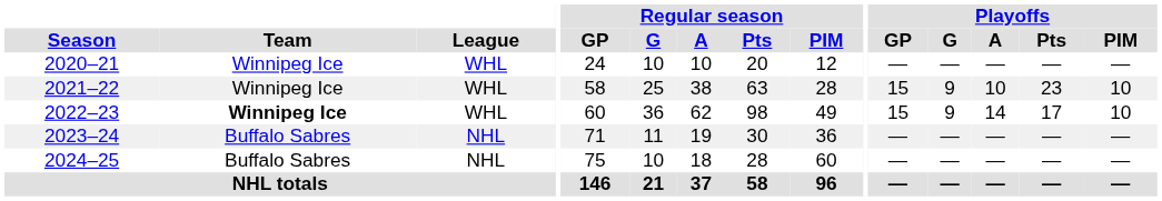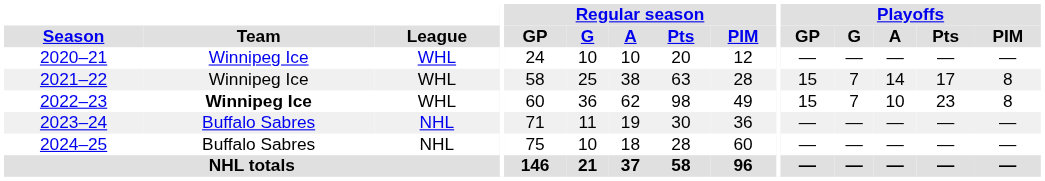2021–22 | Playoffs / G: 9 -> 7
2021–22 | Playoffs / A: 10 -> 14
2021–22 | Playoffs / Pts: 23 -> 17
2021–22 | Playoffs / PIM: 10 -> 8
2022–23 | Playoffs / G: 9 -> 7
2022–23 | Playoffs / A: 14 -> 10
2022–23 | Playoffs / Pts: 17 -> 23
2022–23 | Playoffs / PIM: 10 -> 8
